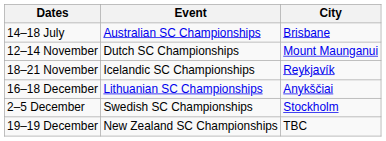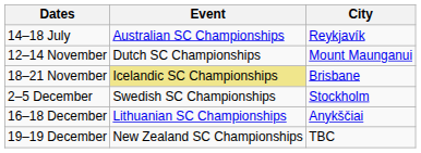14–18 July | City: Brisbane -> Reykjavík
18–21 November | Event: no background -> khaki background
18–21 November | City: Reykjavík -> Brisbane
rows swapped: 2–5 December <-> 16–18 December
